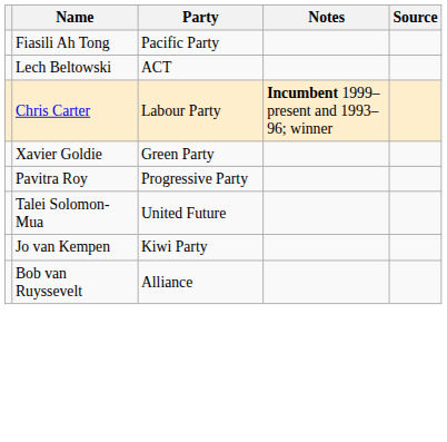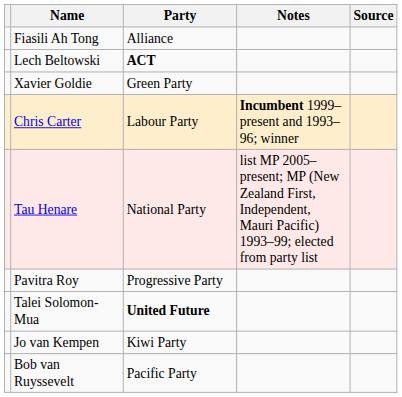Fiasili Ah Tong | Party: Pacific Party -> Alliance
Lech Beltowski | Party: normal -> bold
rows swapped: Chris Carter <-> Xavier Goldie
+ row: Tau Henare | National Party | list MP 2005–present; MP (New Zealand First, Independent, Mauri Pacific) 1993–99; elected from party list
Talei Solomon-Mua | Party: normal -> bold
Bob van Ruyssevelt | Party: Alliance -> Pacific Party
